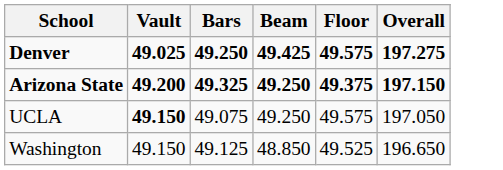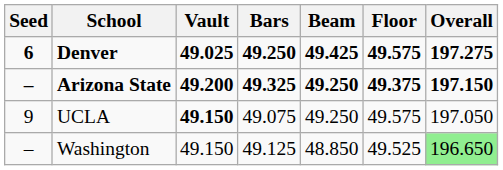+ column: Seed | 6 | – | 9 | –
Washington | Overall: no background -> lightgreen background
